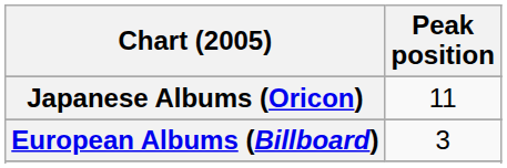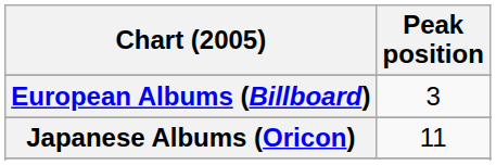rows swapped: European Albums (Billboard) <-> Japanese Albums (Oricon)
